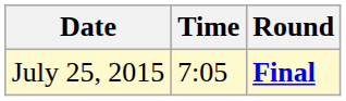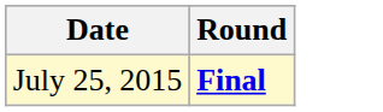- column: Time | 7:05
